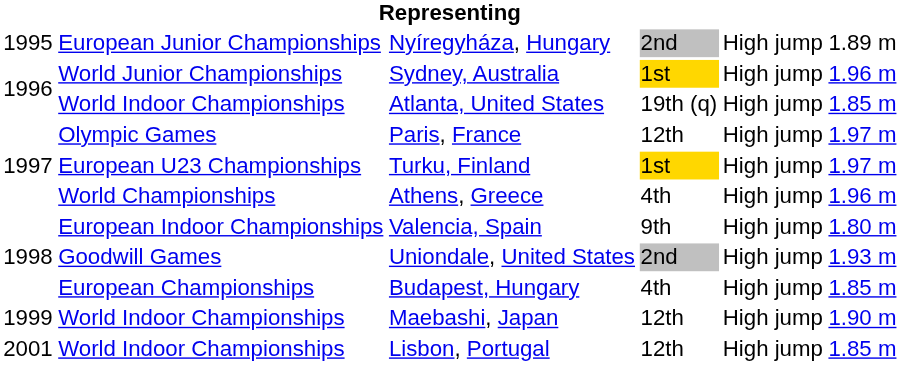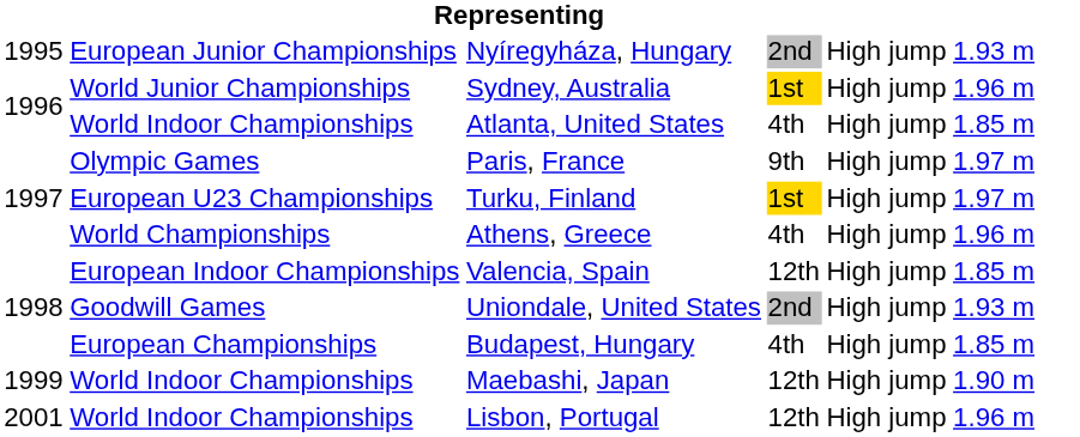Nyíregyháza, Hungary | column 6: 1.89 m -> 1.93 m
Atlanta, United States | column 4: 19th (q) -> 4th
Paris, France | column 4: 12th -> 9th
Valencia, Spain | column 4: 9th -> 12th
Valencia, Spain | column 6: 1.80 m -> 1.85 m
Lisbon, Portugal | column 6: 1.85 m -> 1.96 m
